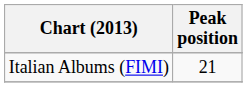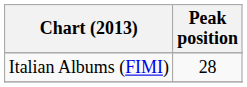Italian Albums (FIMI) | Peak position: 21 -> 28
